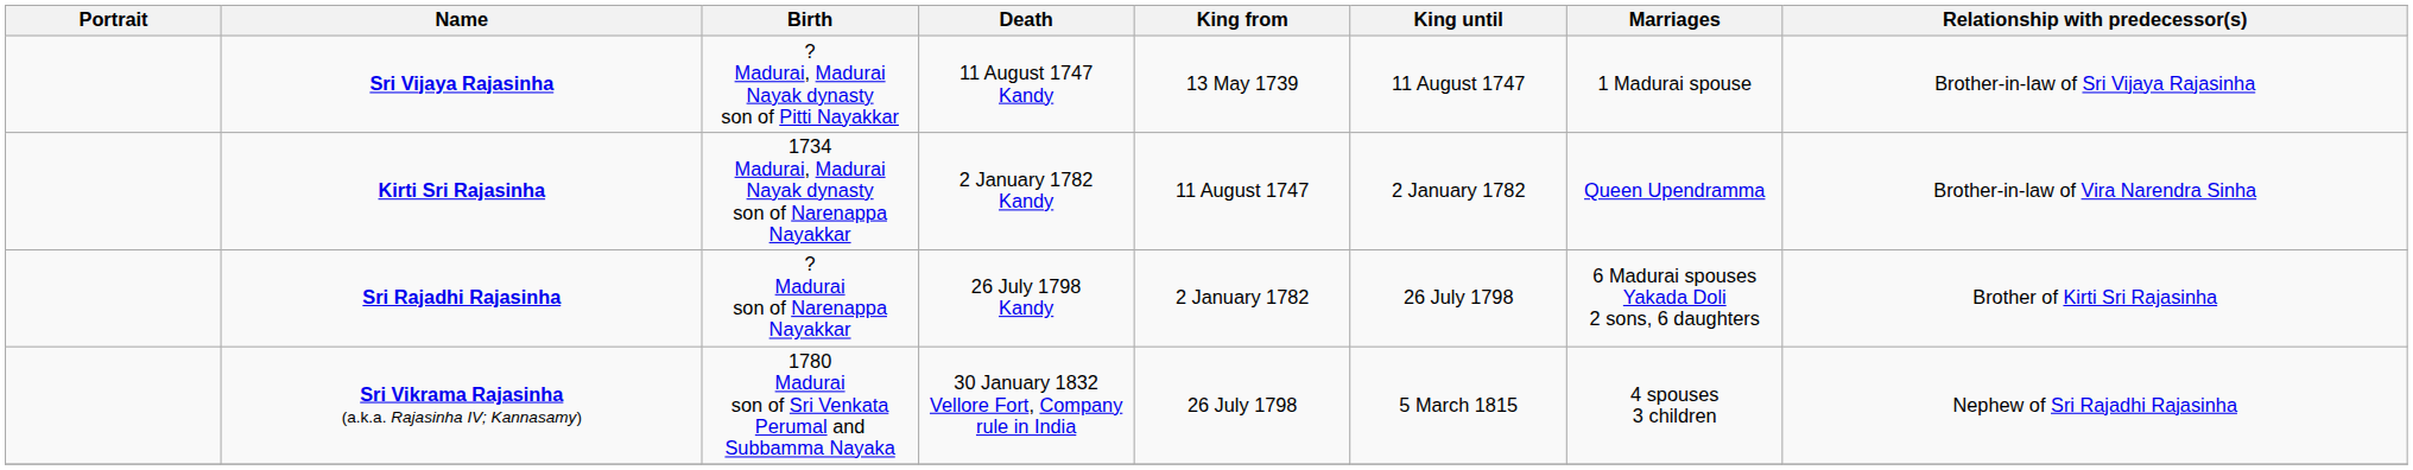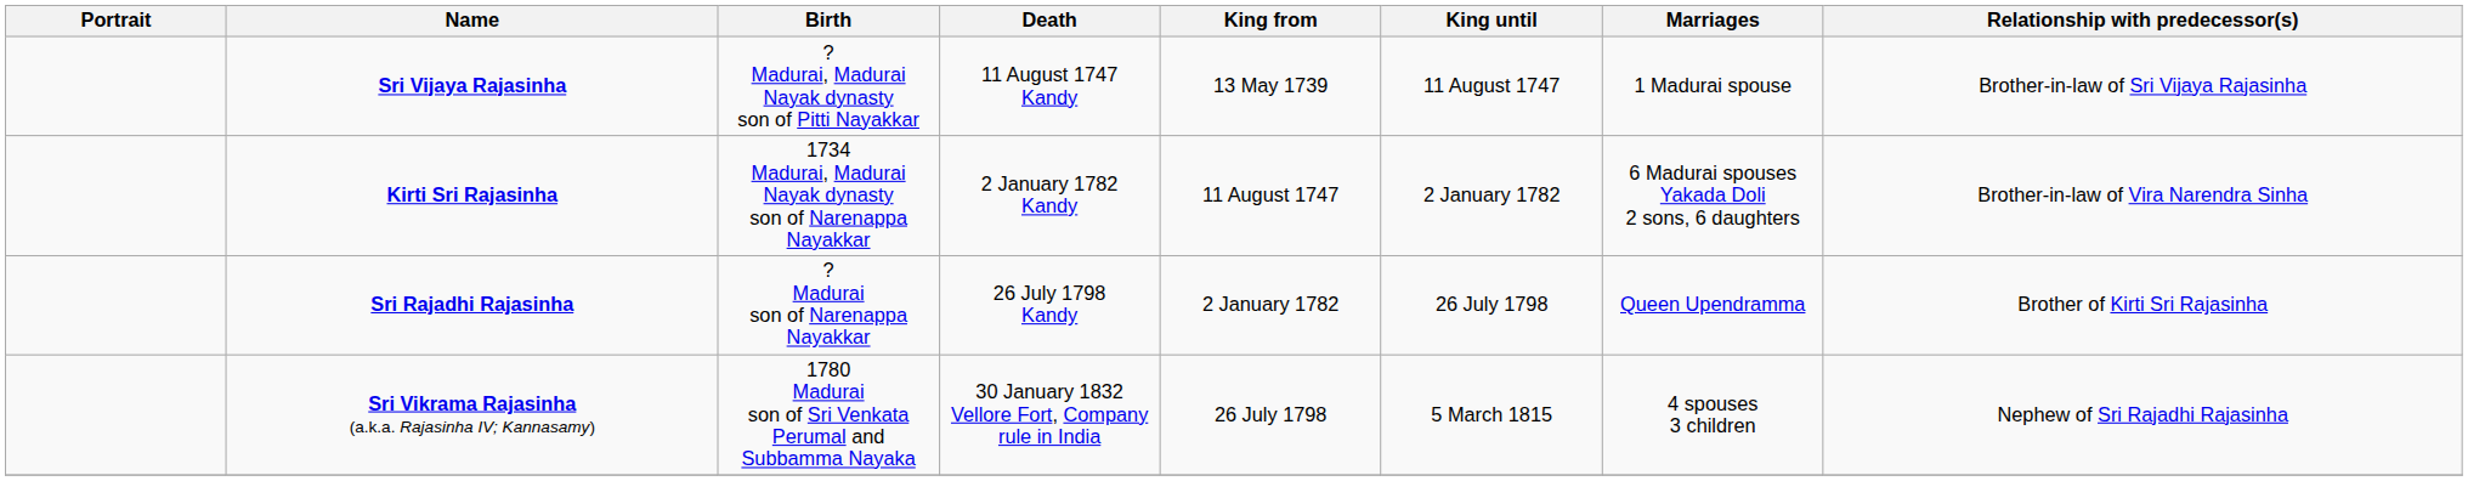Kirti Sri Rajasinha | Marriages: Queen Upendramma -> 6 Madurai spouses Yakada Doli 2 sons, 6 daughters
Sri Rajadhi Rajasinha | Marriages: 6 Madurai spouses Yakada Doli 2 sons, 6 daughters -> Queen Upendramma
